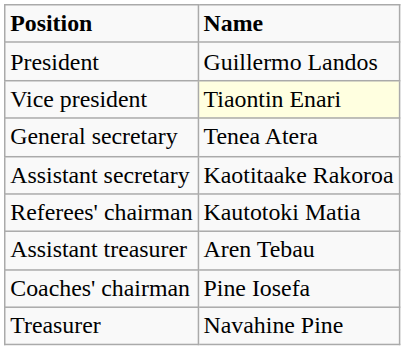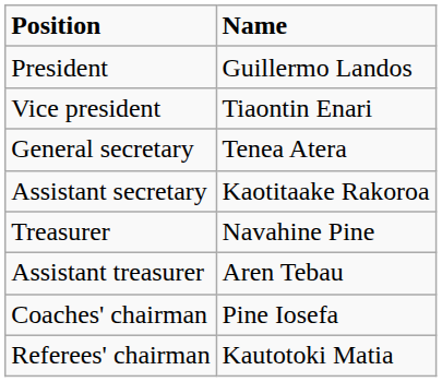Vice president | Name: lightyellow background -> no background
rows swapped: Treasurer <-> Referees' chairman
